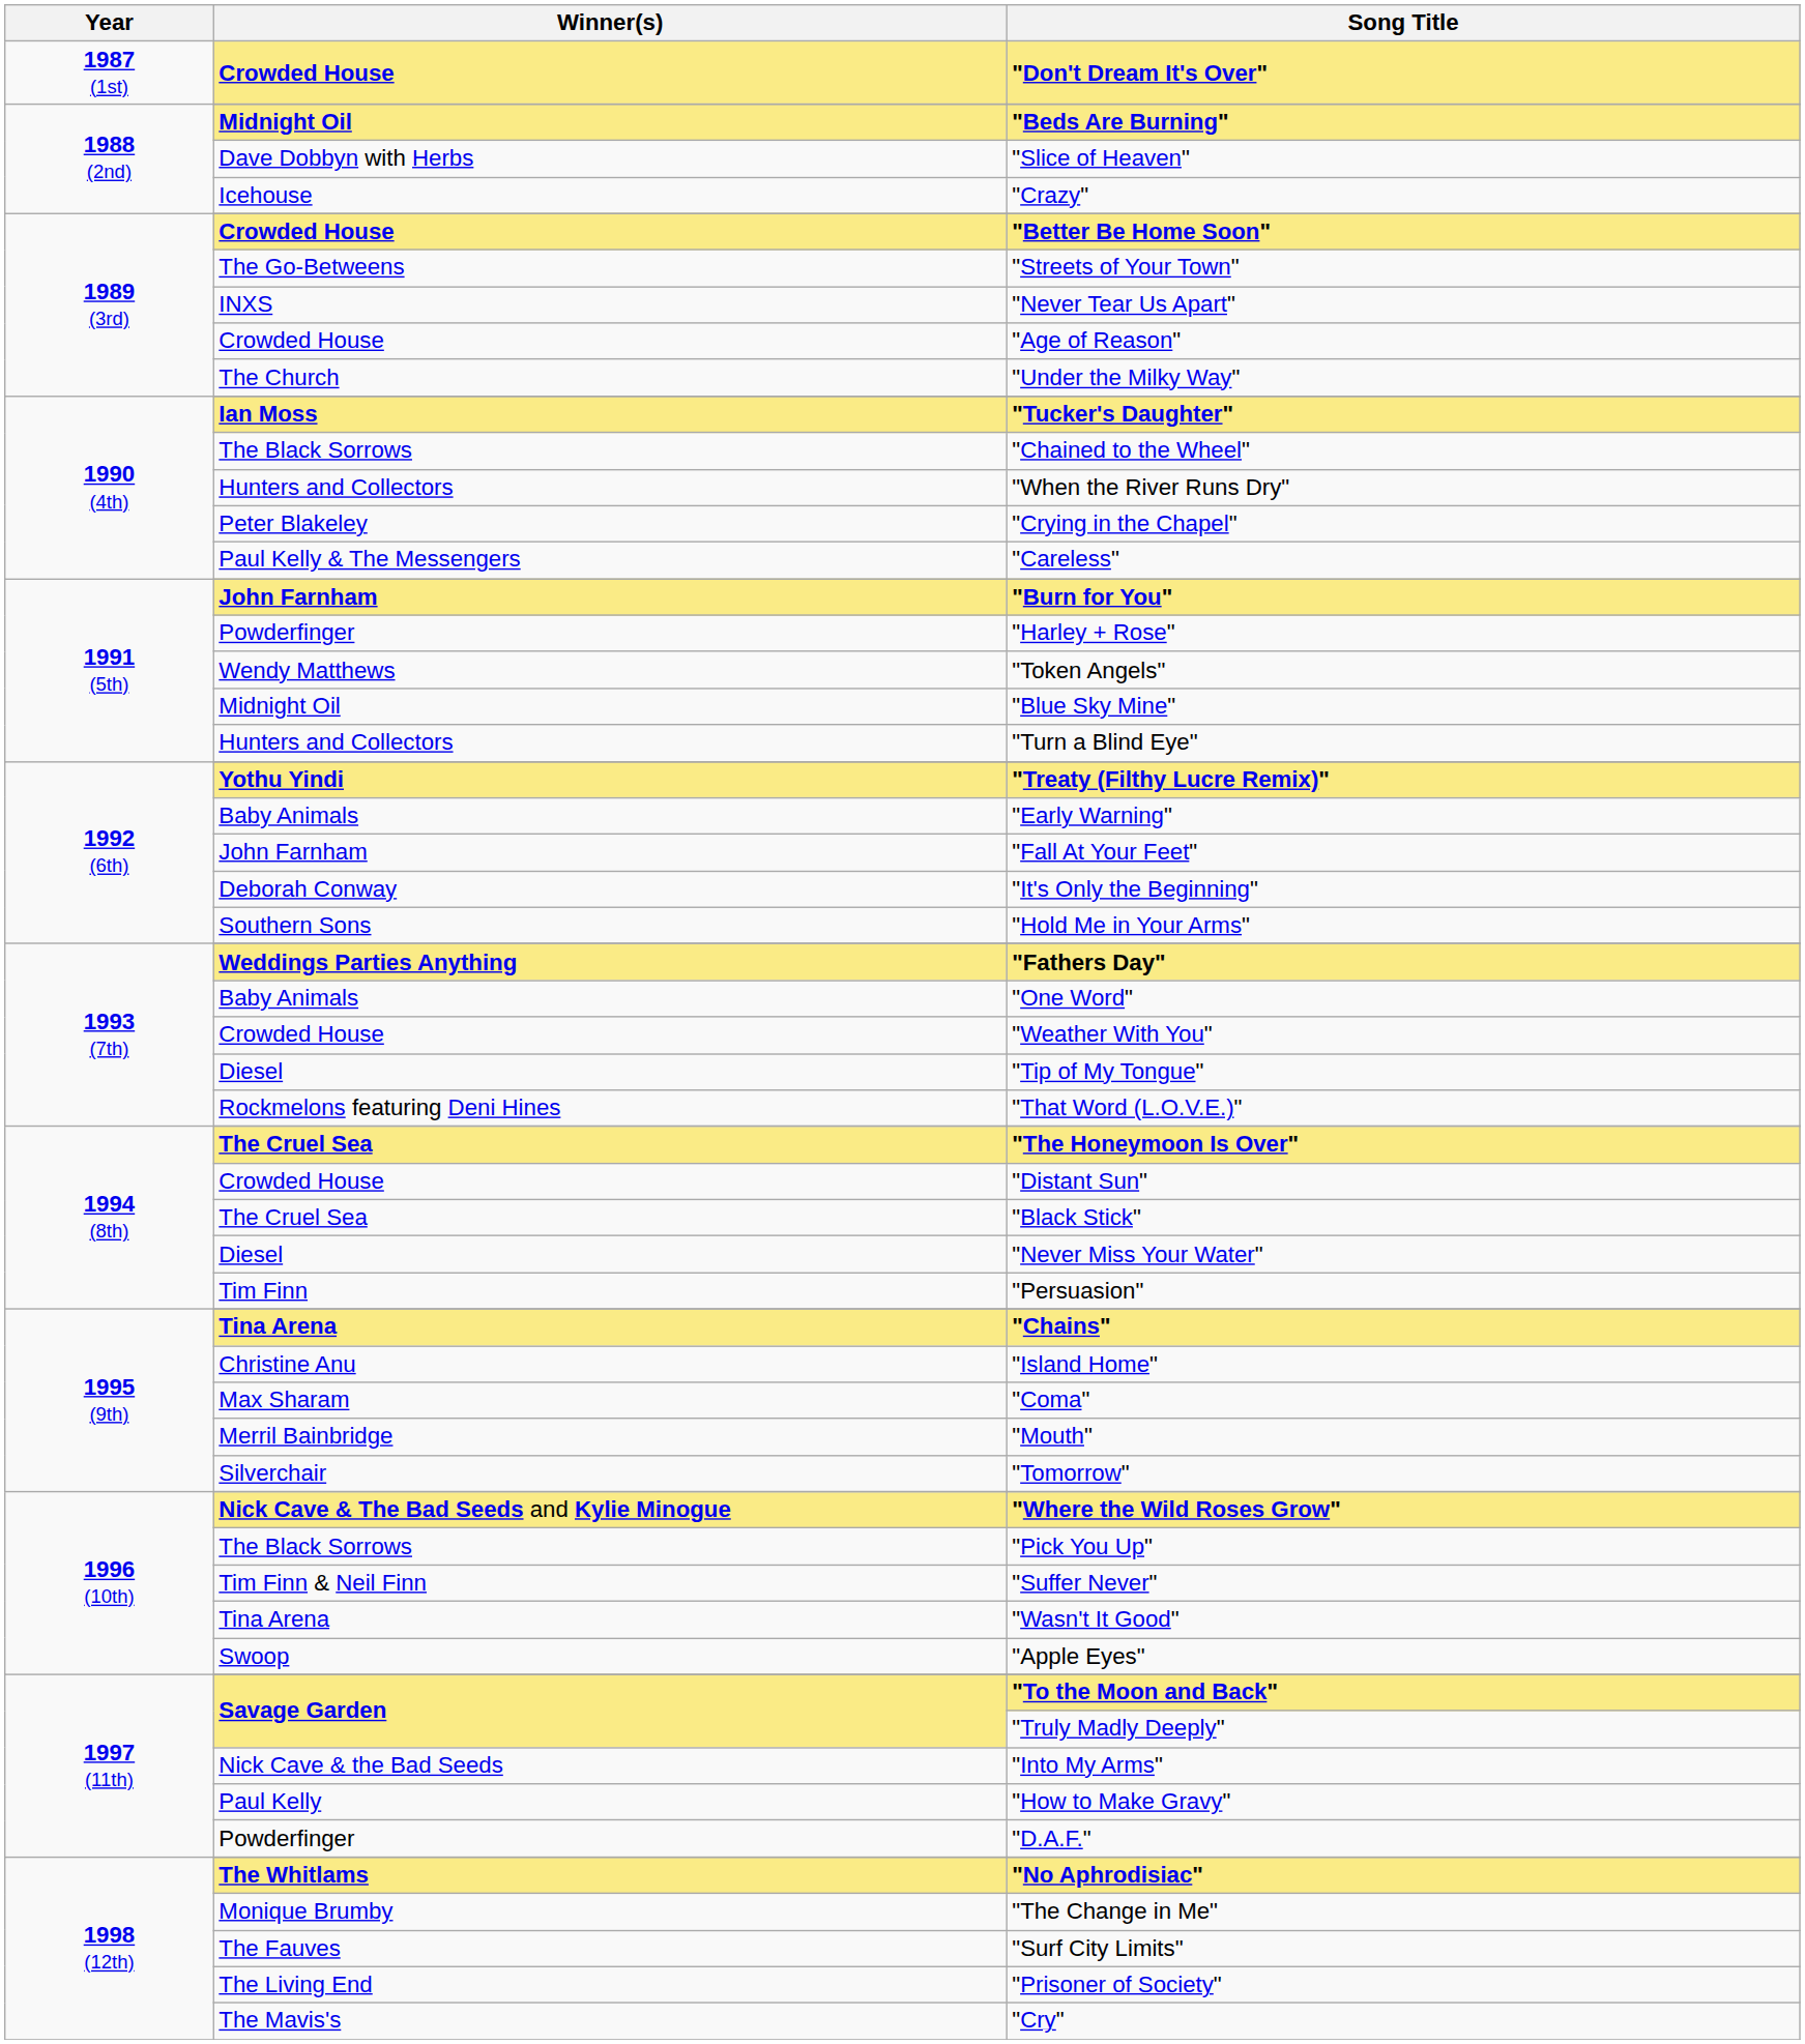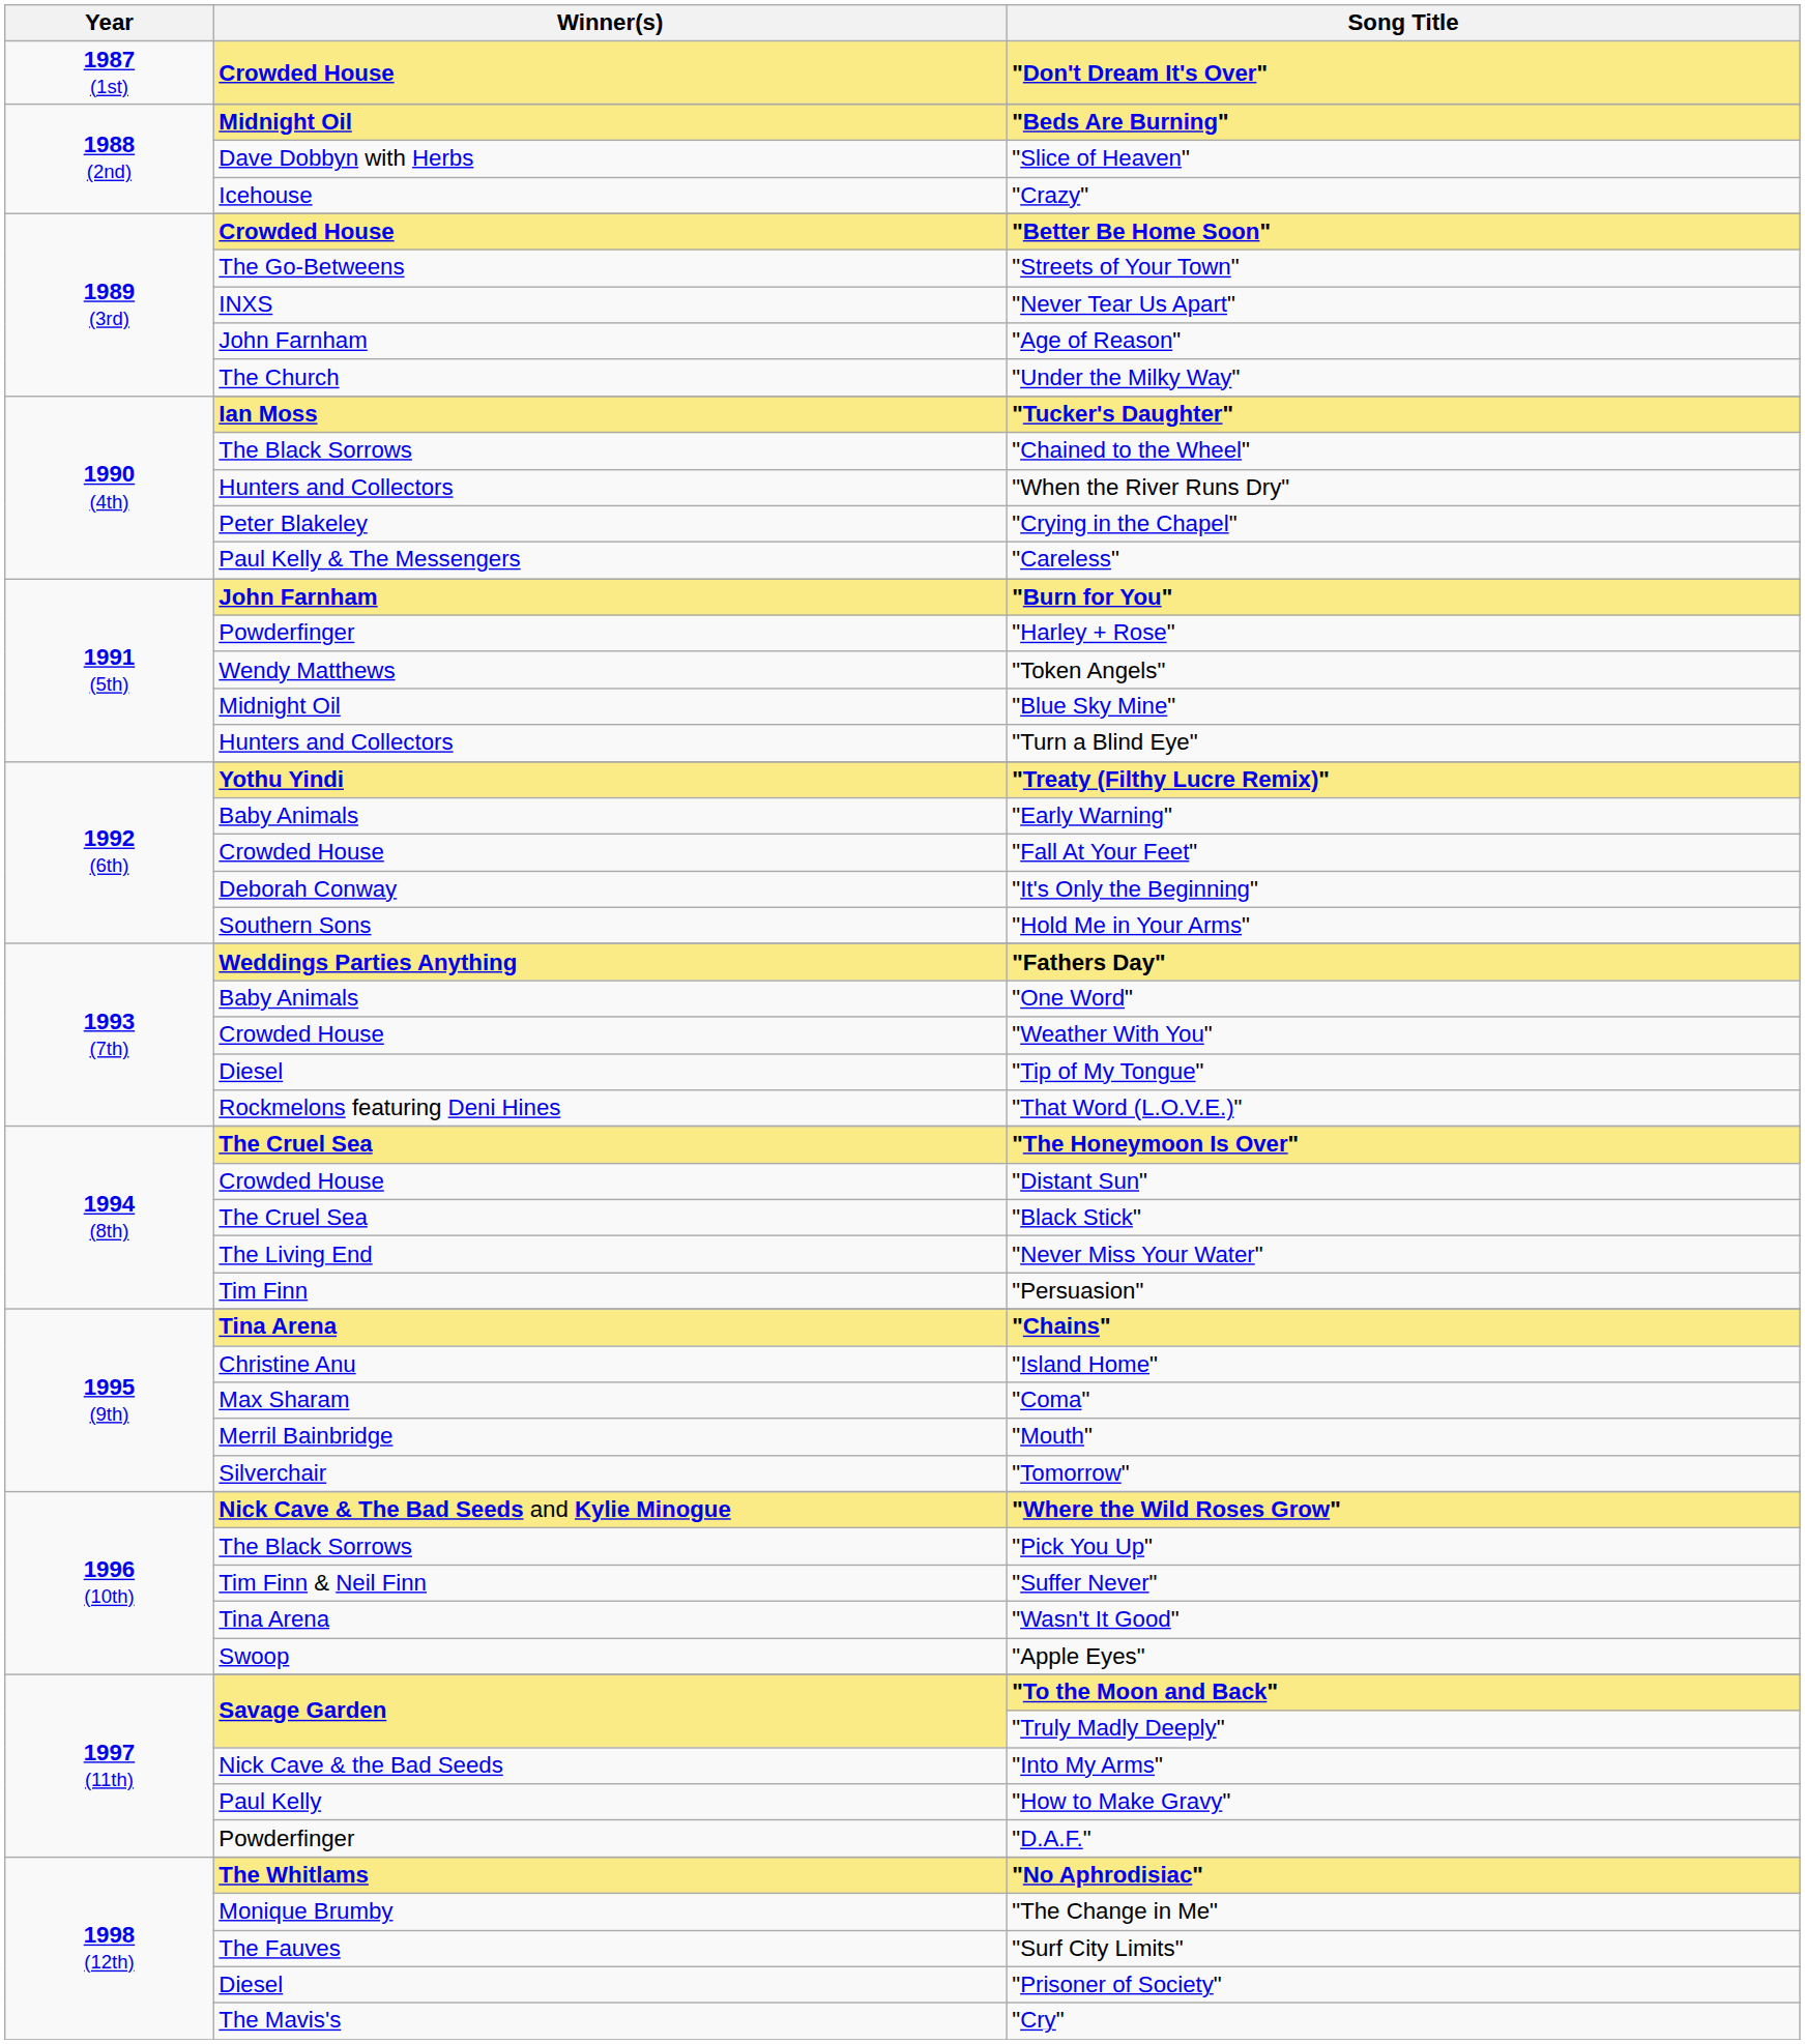"Age of Reason" | Winner(s): Crowded House -> John Farnham
"Fall At Your Feet" | Winner(s): John Farnham -> Crowded House
"Never Miss Your Water" | Winner(s): Diesel -> The Living End
"Prisoner of Society" | Winner(s): The Living End -> Diesel
